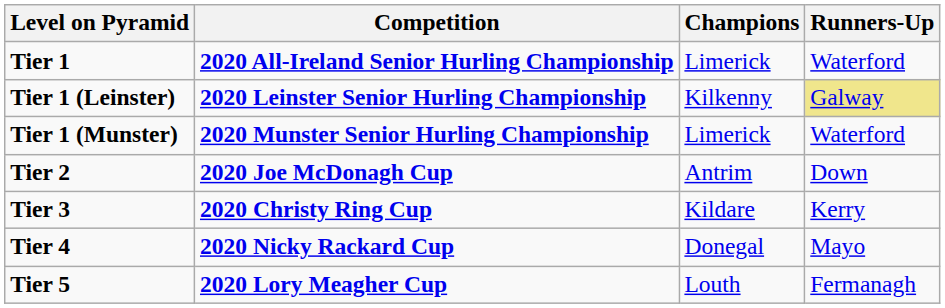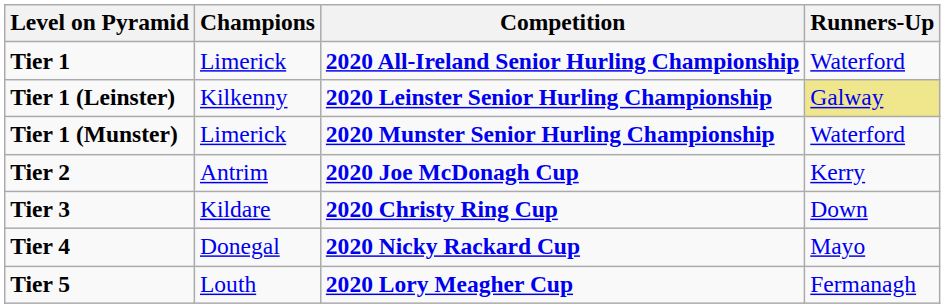columns swapped: Competition <-> Champions
Tier 2 | Runners-Up: Down -> Kerry
Tier 3 | Runners-Up: Kerry -> Down
